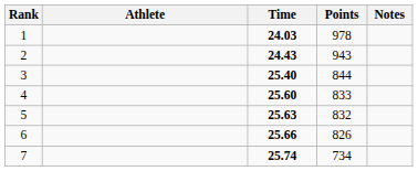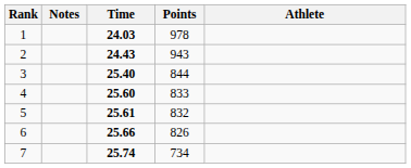columns swapped: Athlete <-> Notes
5 | Time: 25.63 -> 25.61
